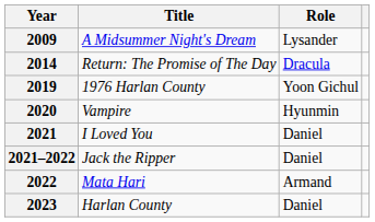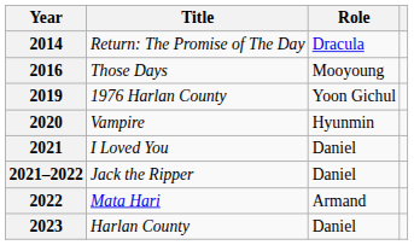- row: 2009 | A Midsummer Night's Dream | Lysander
+ row: 2016 | Those Days | Mooyoung
